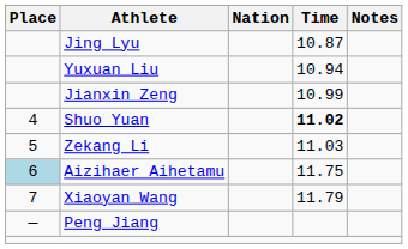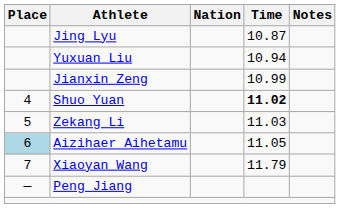Aizihaer Aihetamu | Time: 11.75 -> 11.05
